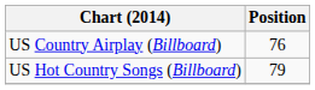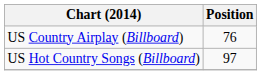US Hot Country Songs (Billboard) | Position: 79 -> 97
